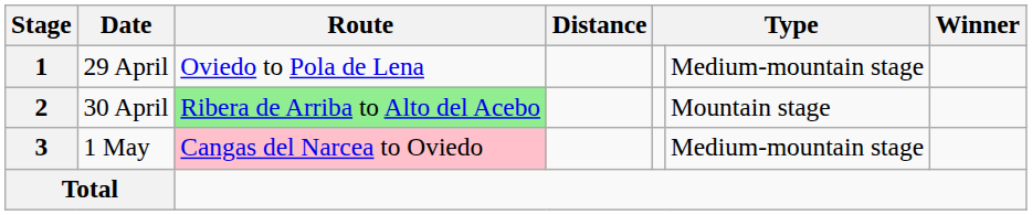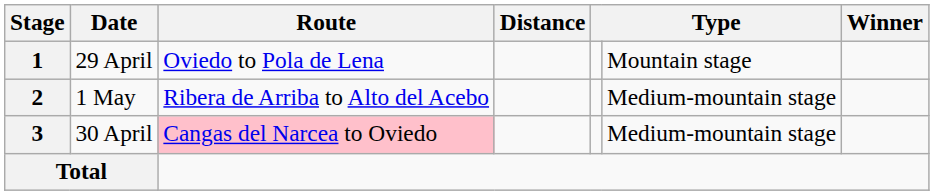1 | column 6: Medium-mountain stage -> Mountain stage
2 | Date: 30 April -> 1 May
2 | Route: lightgreen background -> no background
2 | column 6: Mountain stage -> Medium-mountain stage
3 | Date: 1 May -> 30 April
